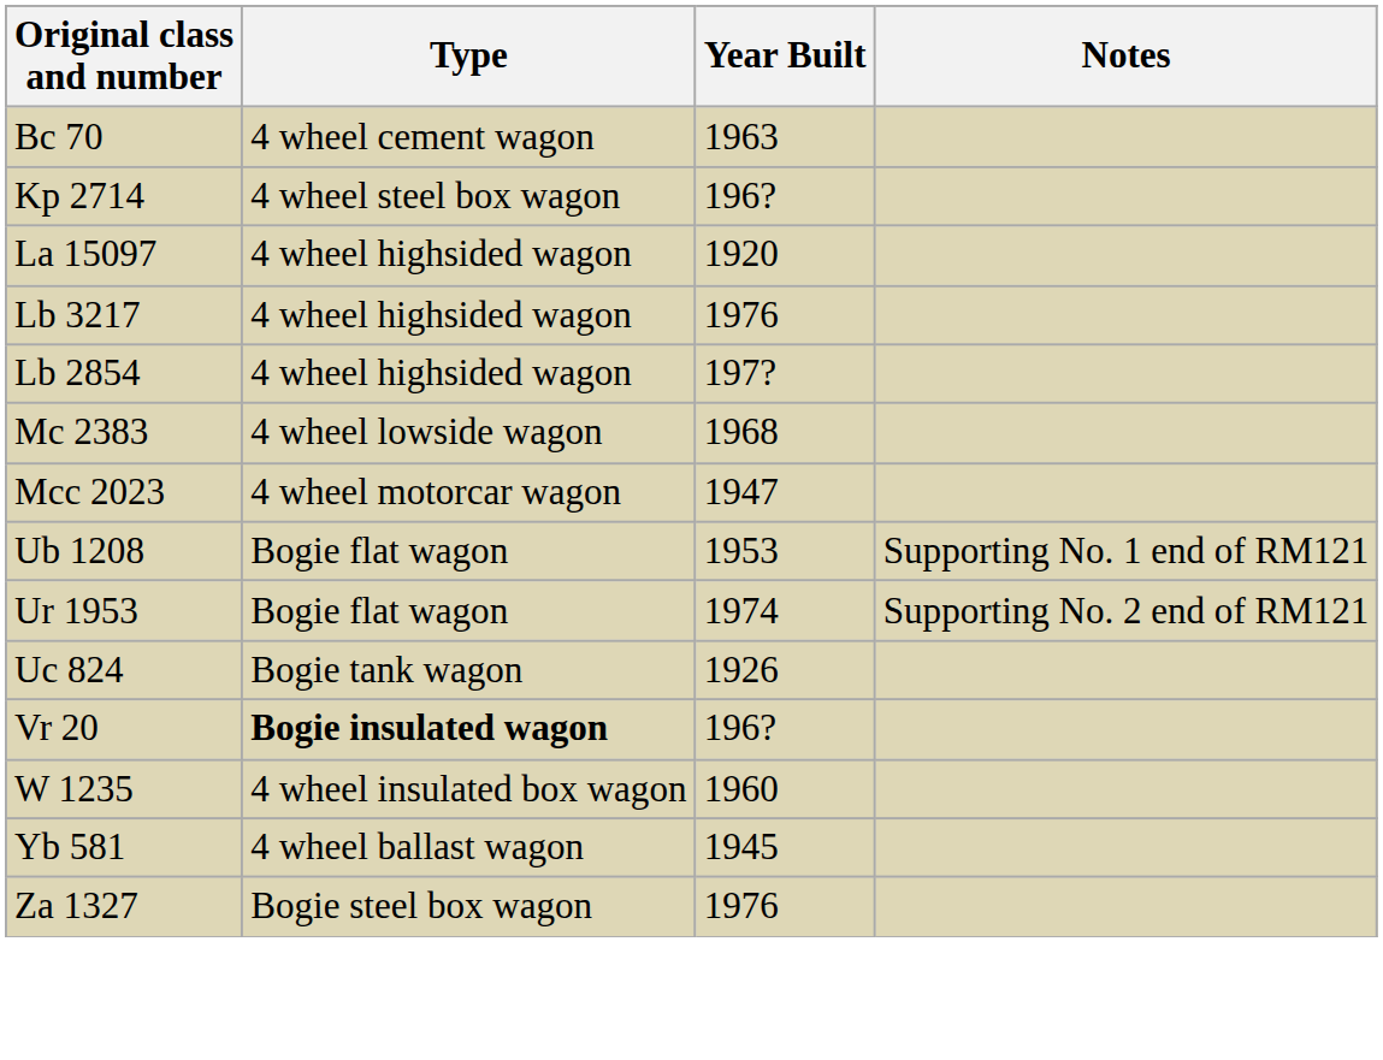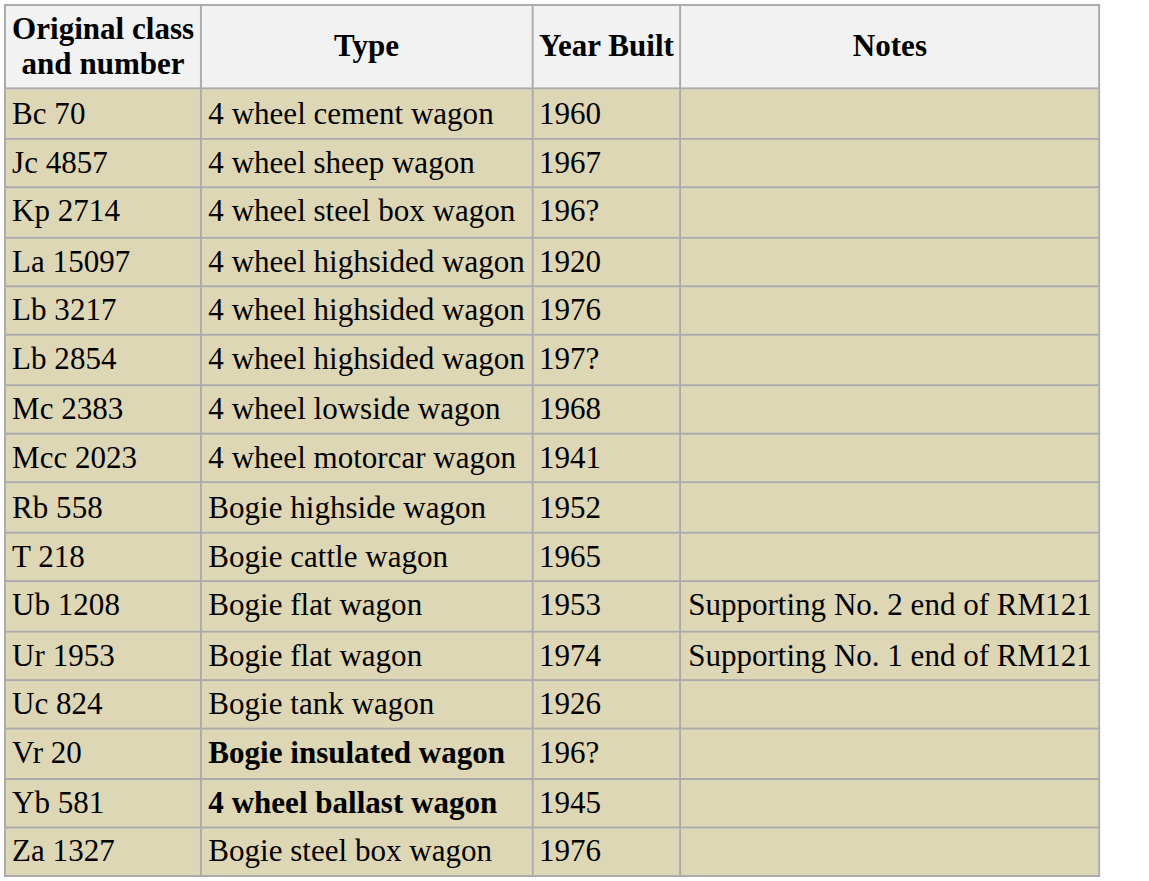Bc 70 | Year Built: 1963 -> 1960
+ row: Jc 4857 | 4 wheel sheep wagon | 1967
Mcc 2023 | Year Built: 1947 -> 1941
+ row: Rb 558 | Bogie highside wagon | 1952
+ row: T 218 | Bogie cattle wagon | 1965
Ub 1208 | Notes: Supporting No. 1 end of RM121 -> Supporting No. 2 end of RM121
Ur 1953 | Notes: Supporting No. 2 end of RM121 -> Supporting No. 1 end of RM121
- row: W 1235 | 4 wheel insulated box wagon | 1960
Yb 581 | Type: normal -> bold
